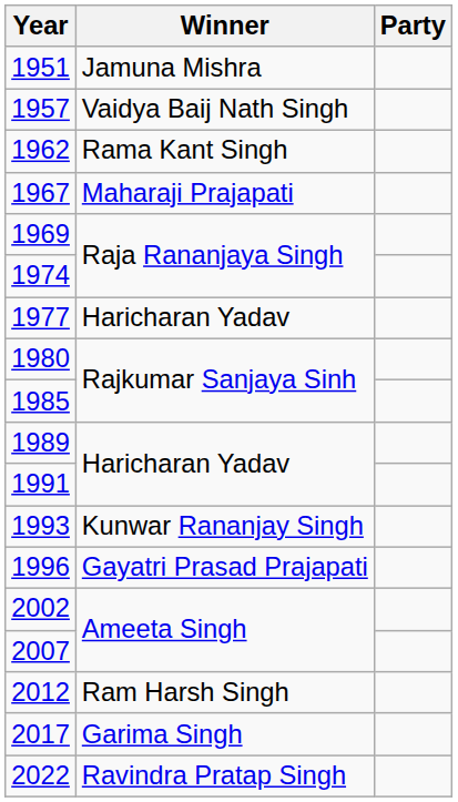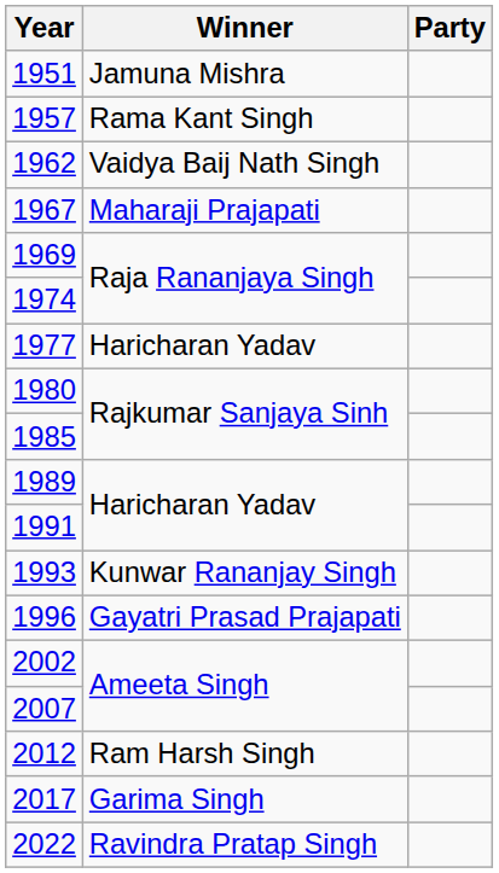1957 | Winner: Vaidya Baij Nath Singh -> Rama Kant Singh
1962 | Winner: Rama Kant Singh -> Vaidya Baij Nath Singh
